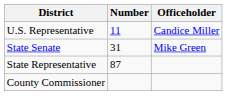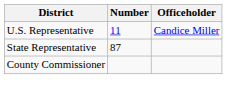- row: State Senate | 31 | Mike Green
